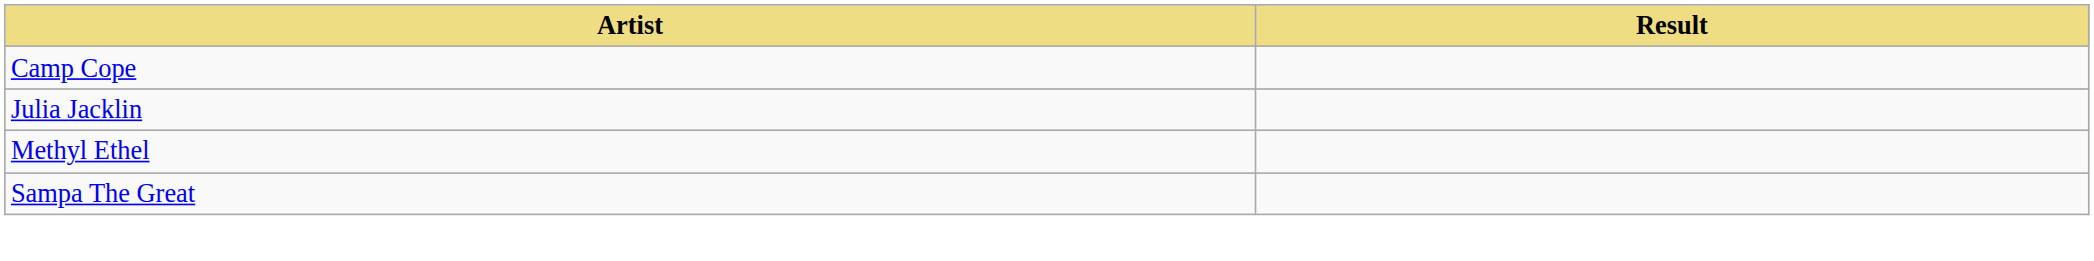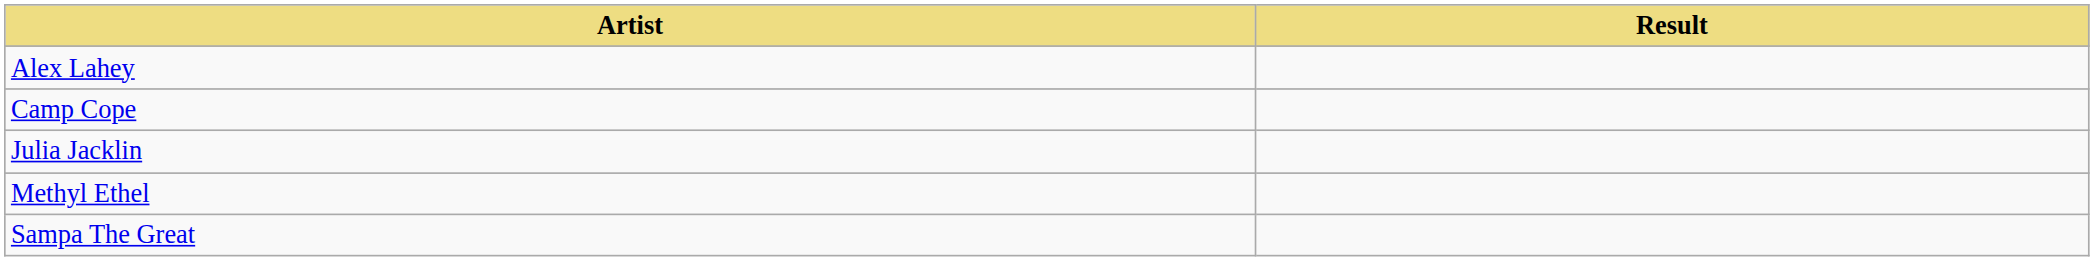+ row: Alex Lahey
